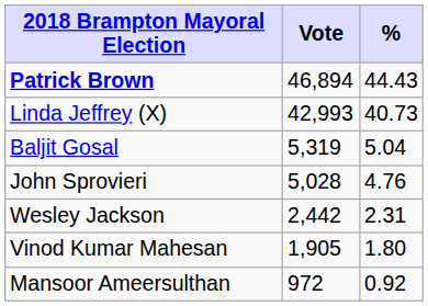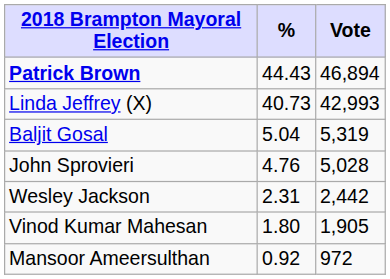columns swapped: Vote <-> %
